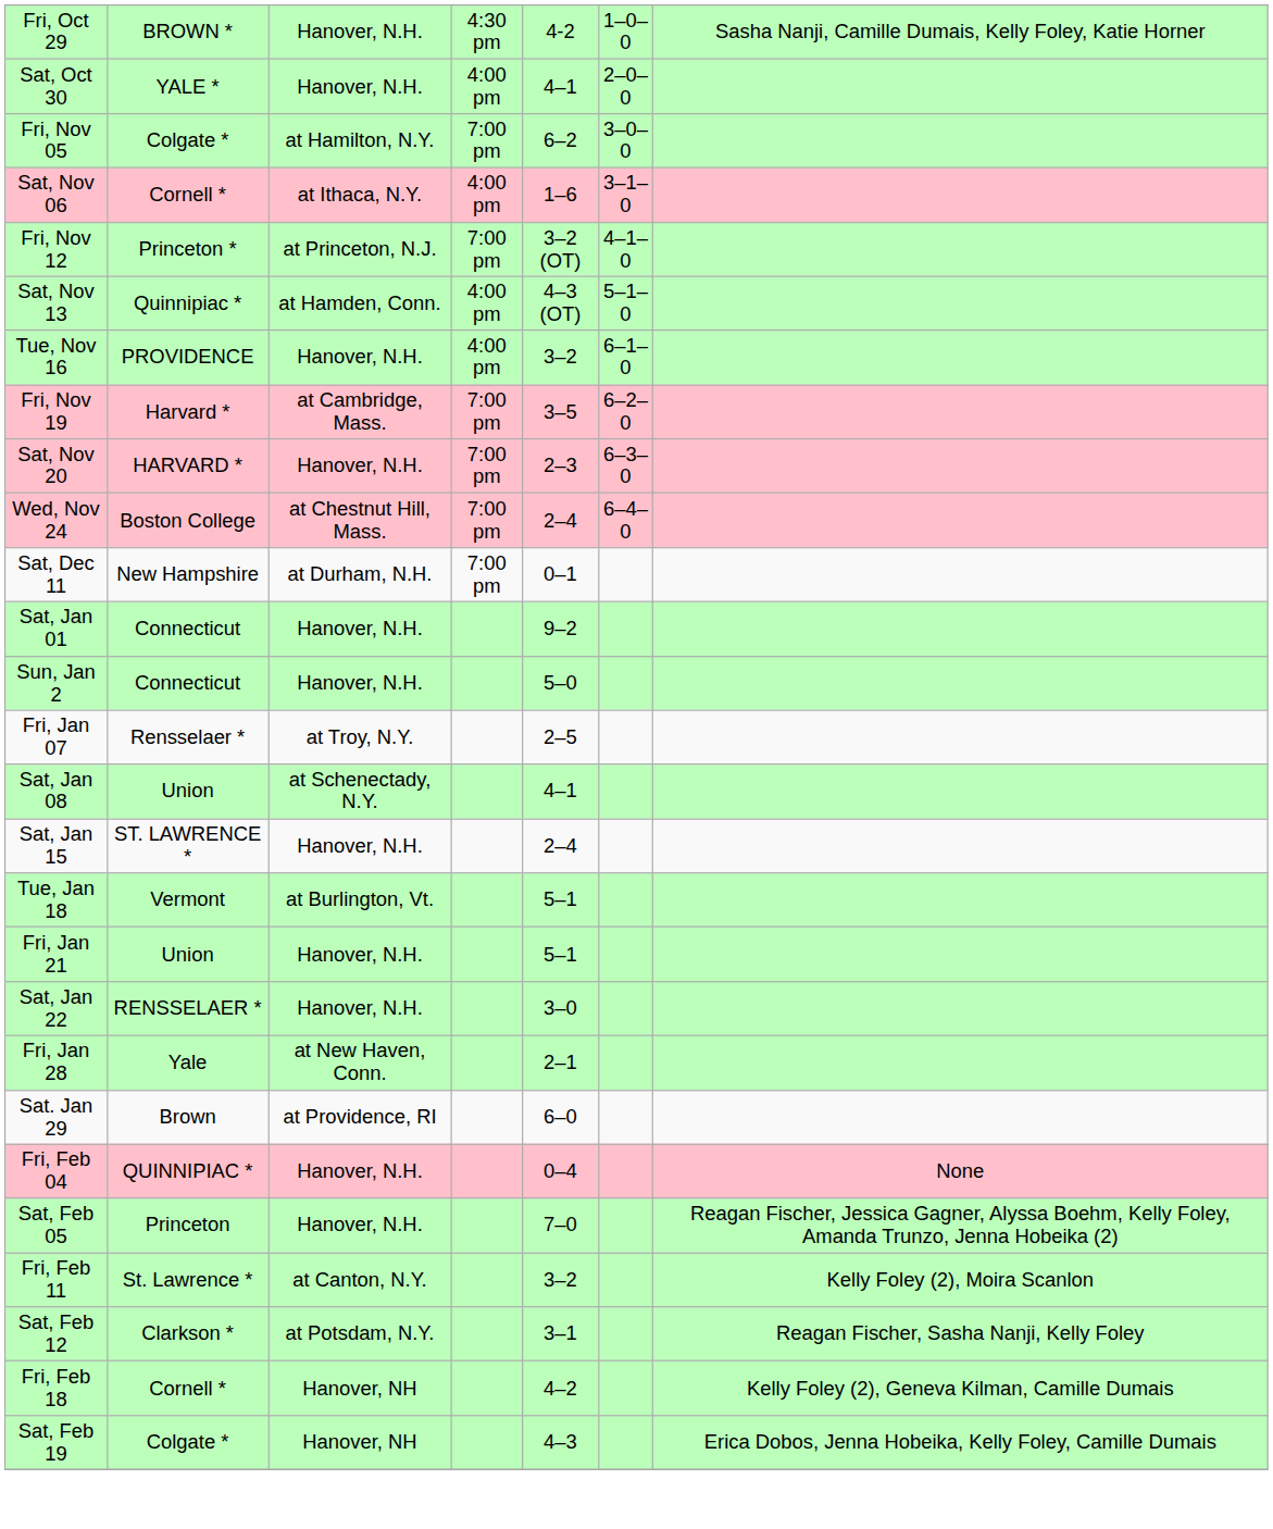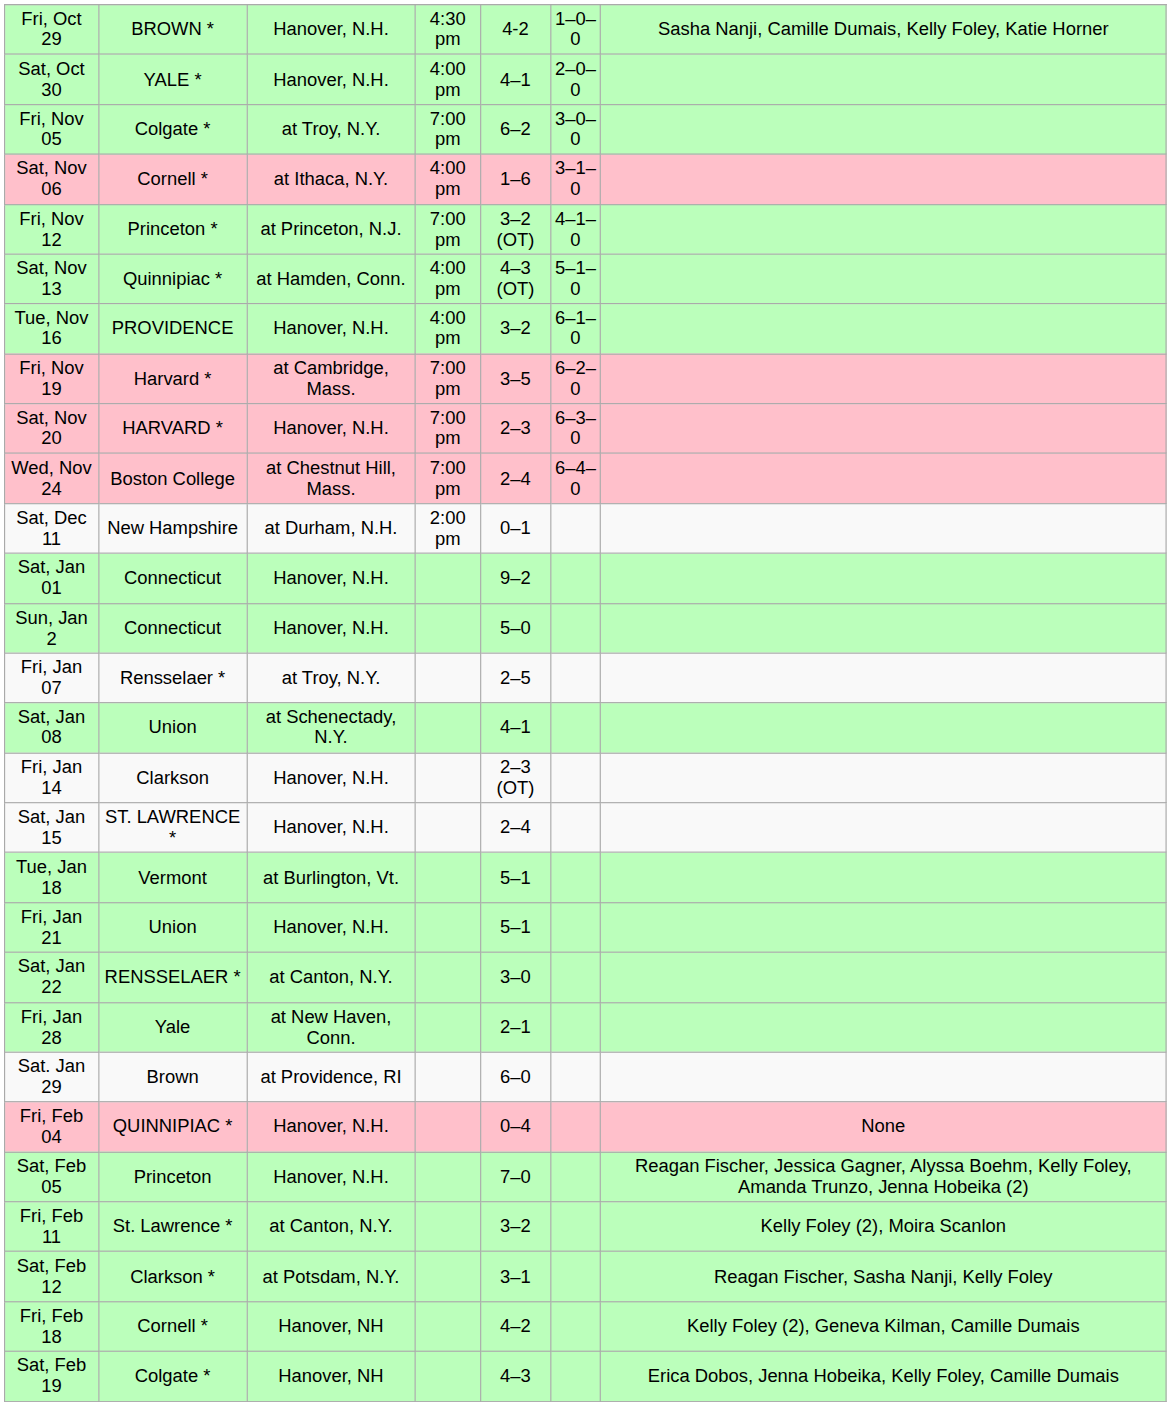Fri, Nov 05 | column 3: at Hamilton, N.Y. -> at Troy, N.Y.
Sat, Dec 11 | column 4: 7:00 pm -> 2:00 pm
+ row: Fri, Jan 14 | Clarkson | Hanover, N.H. | 2–3 (OT)
Sat, Jan 22 | column 3: Hanover, N.H. -> at Canton, N.Y.
